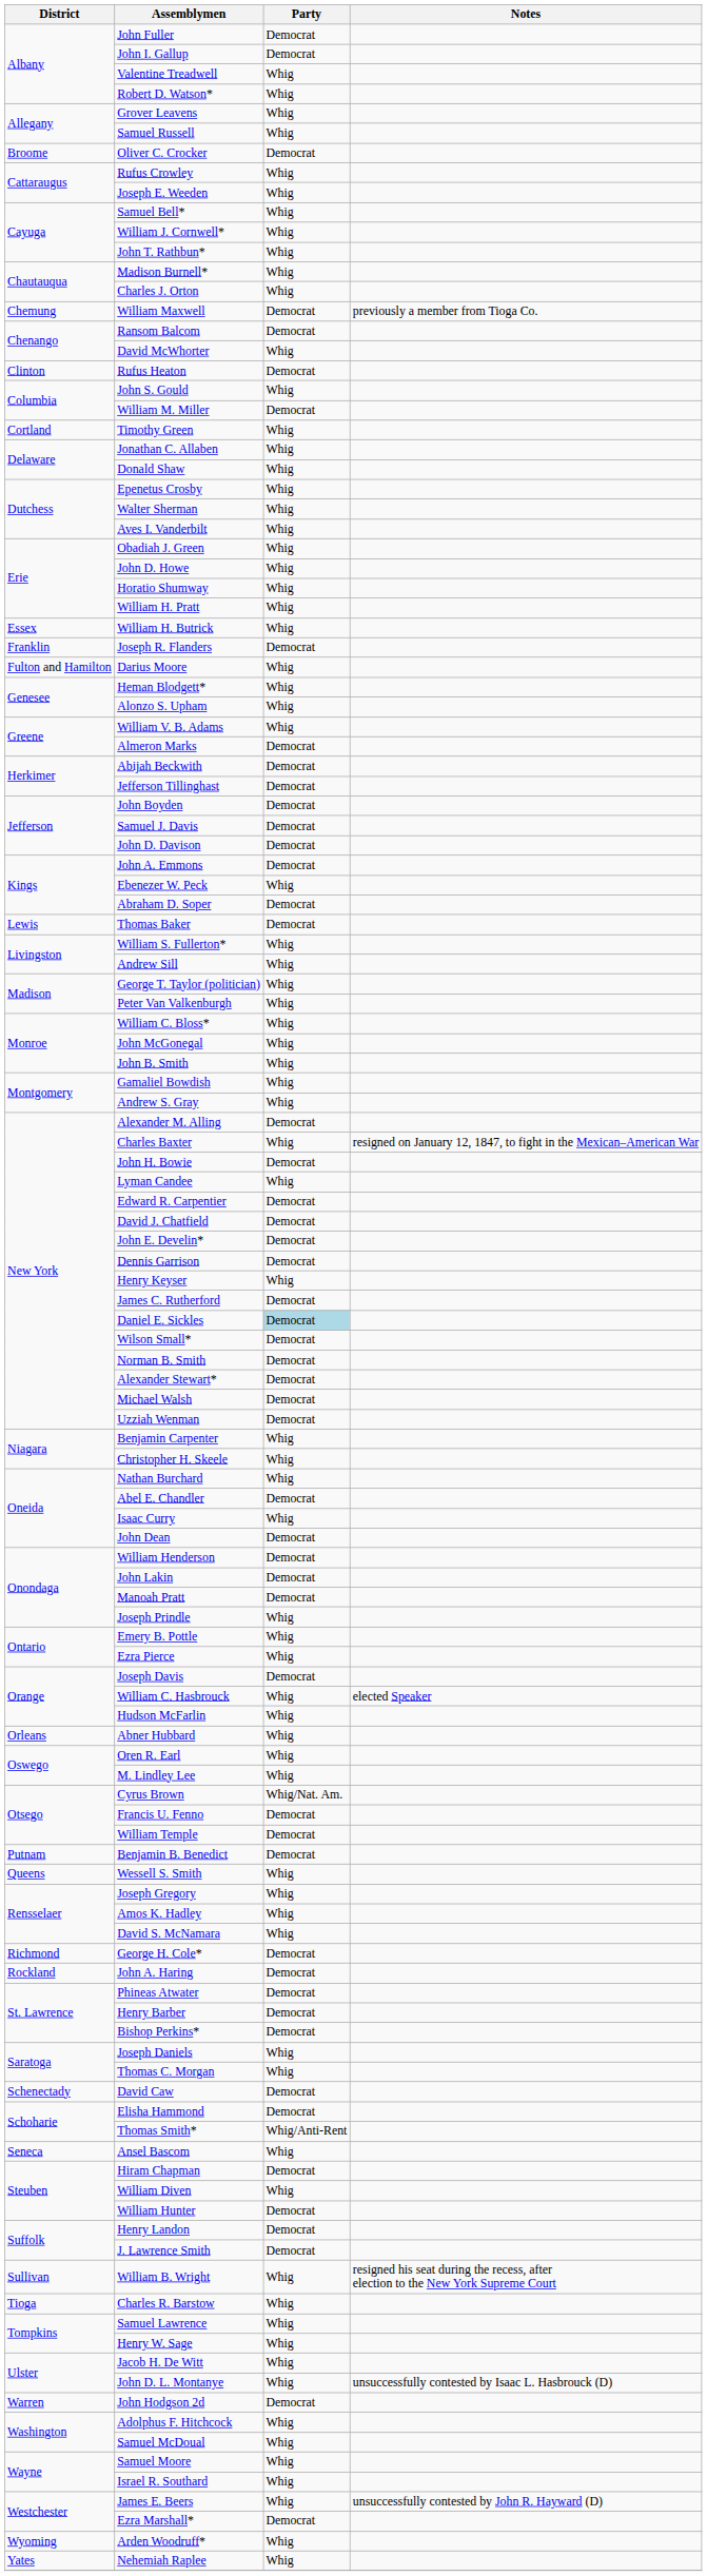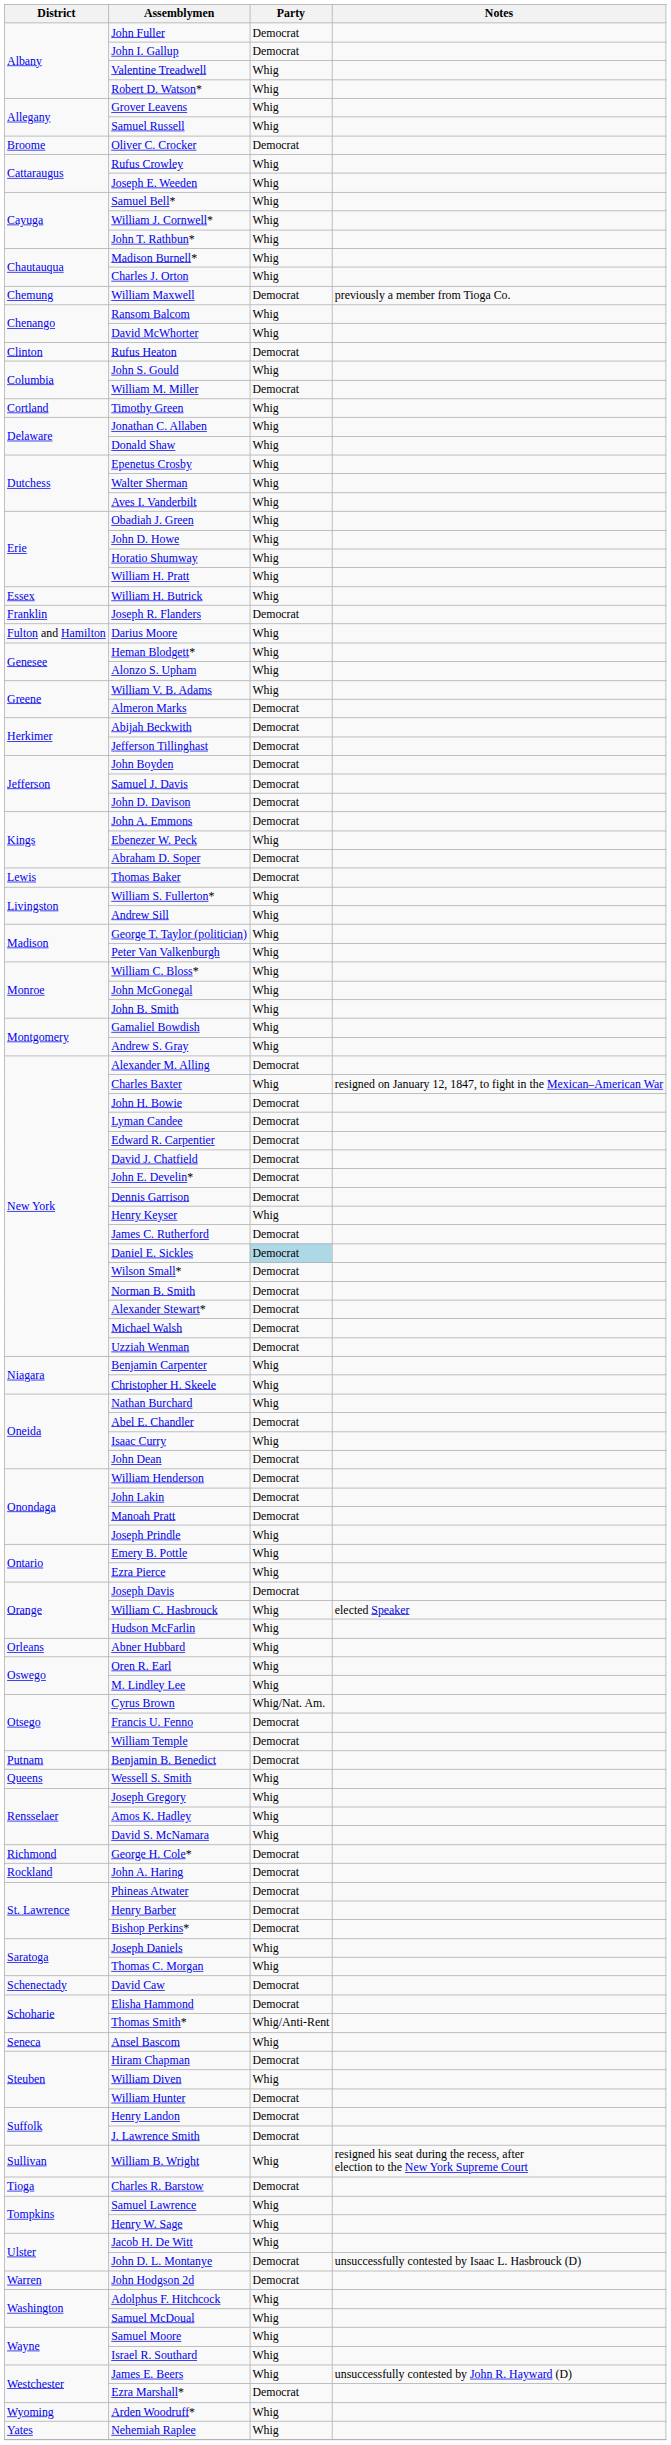Ransom Balcom | Party: Democrat -> Whig
Lyman Candee | Party: Whig -> Democrat
Charles R. Barstow | Party: Whig -> Democrat
John D. L. Montanye | Party: Whig -> Democrat
